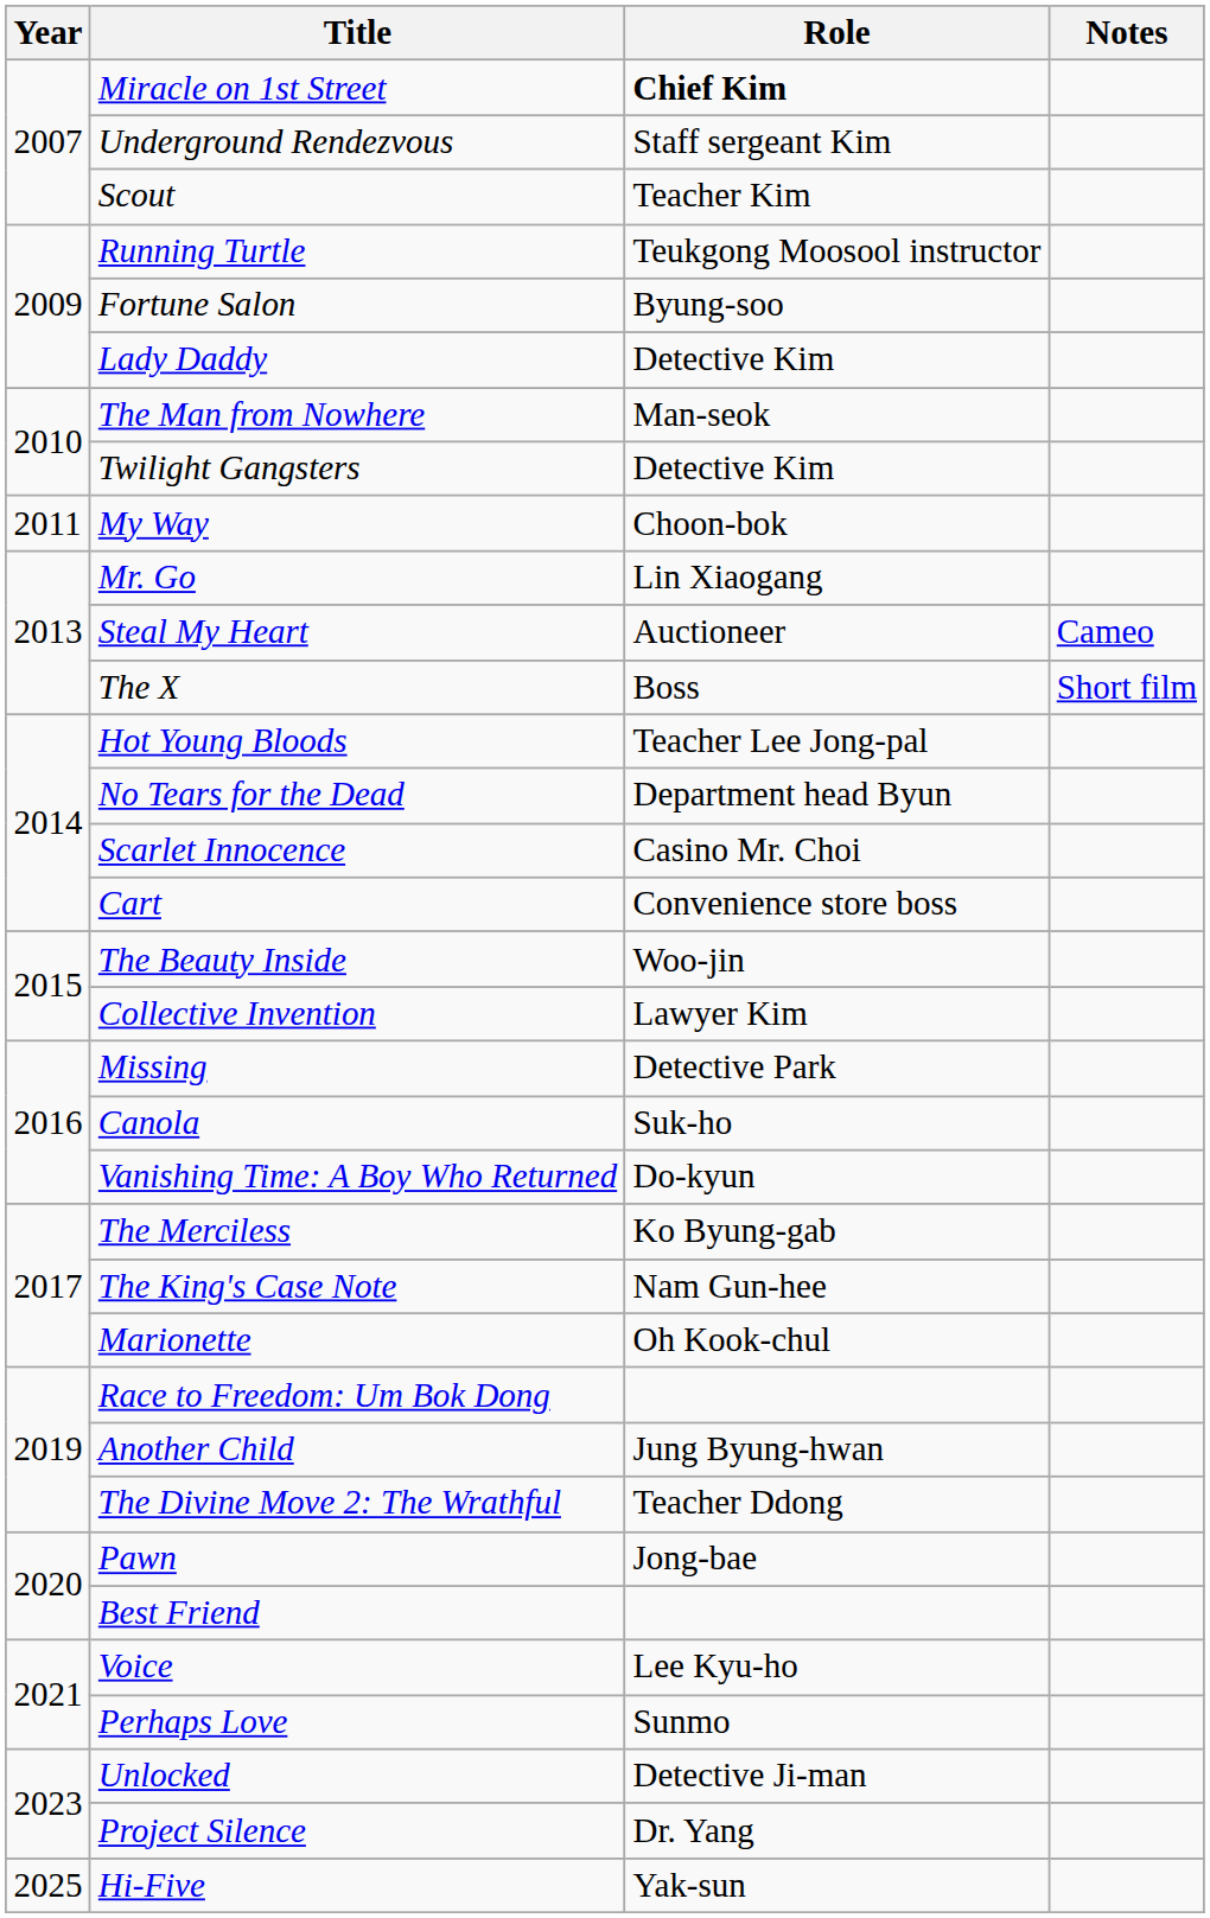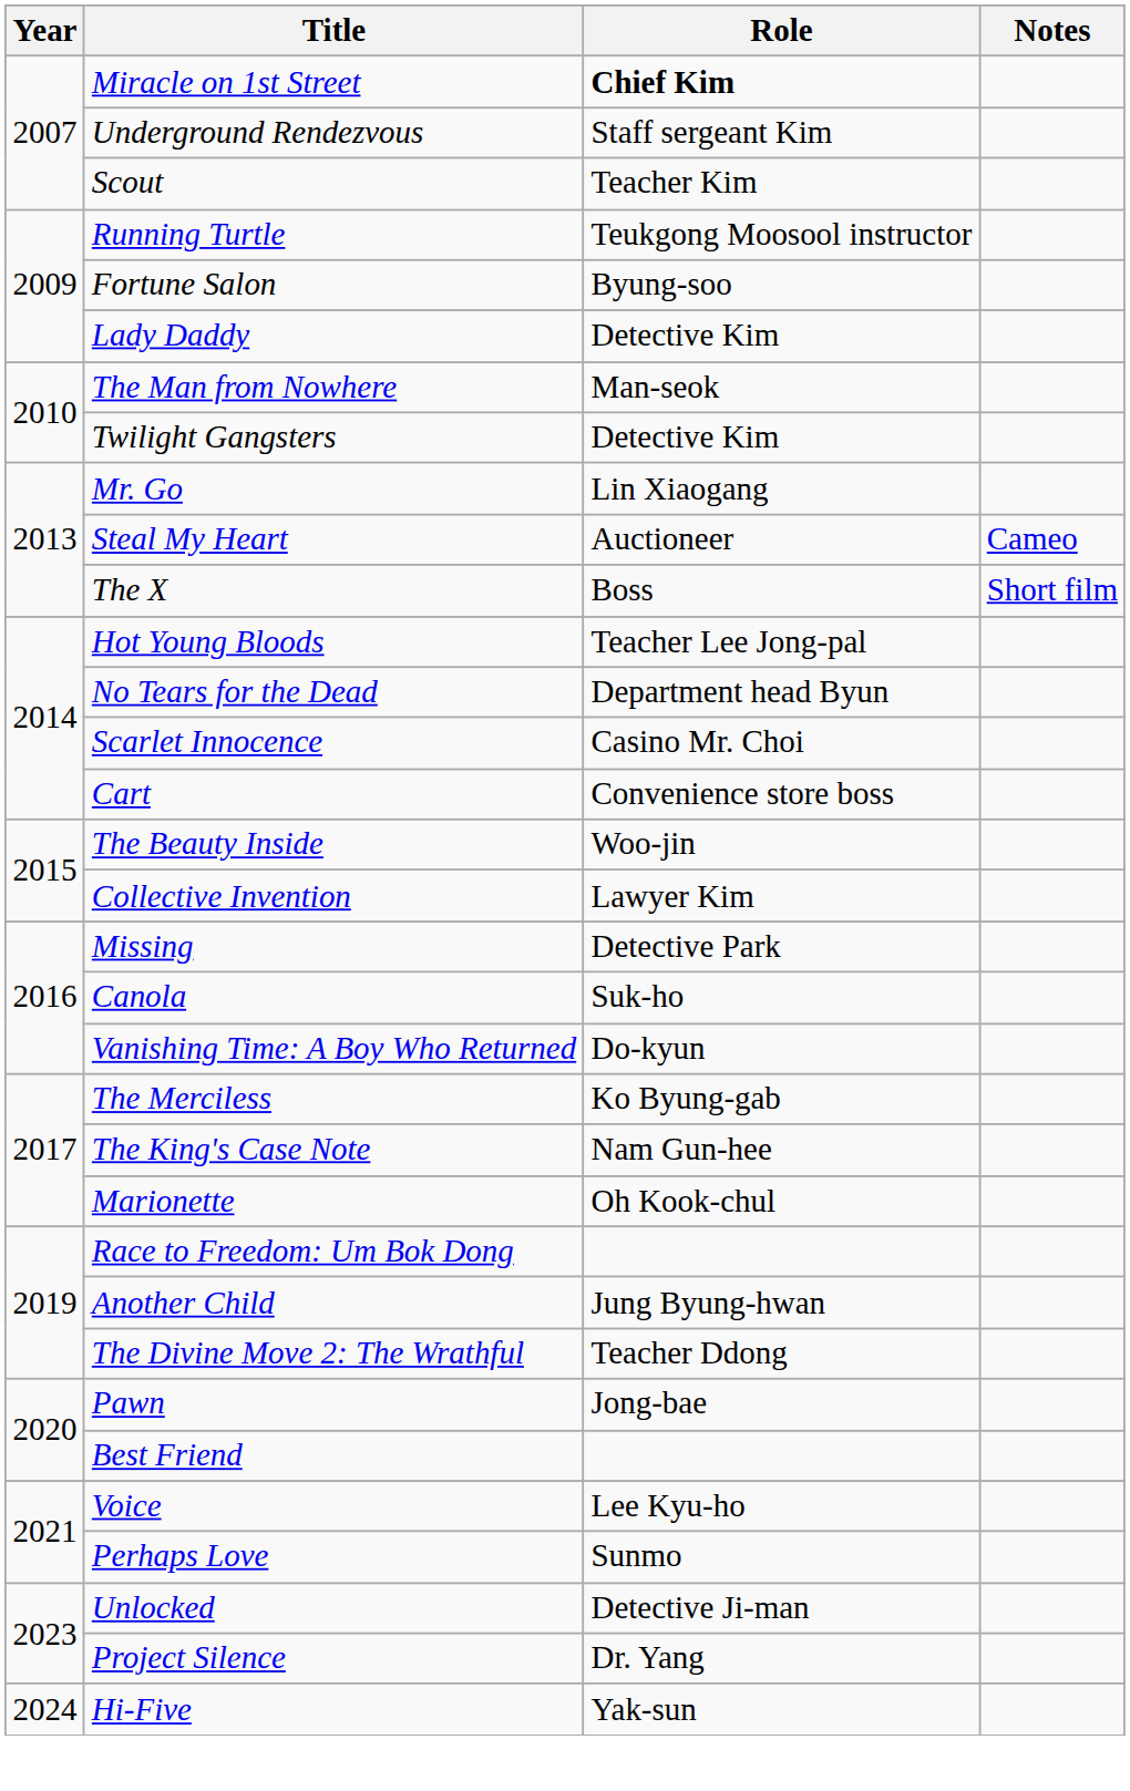- row: 2011 | My Way | Choon-bok
Hi-Five | Year: 2025 -> 2024
